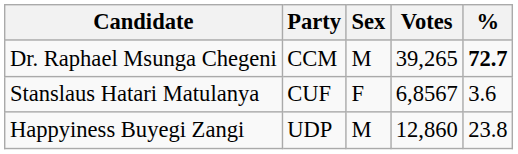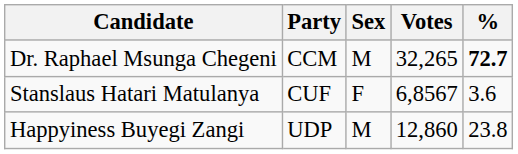Dr. Raphael Msunga Chegeni | Votes: 39,265 -> 32,265
